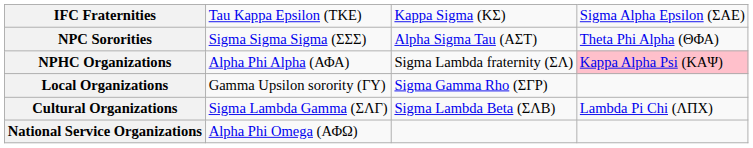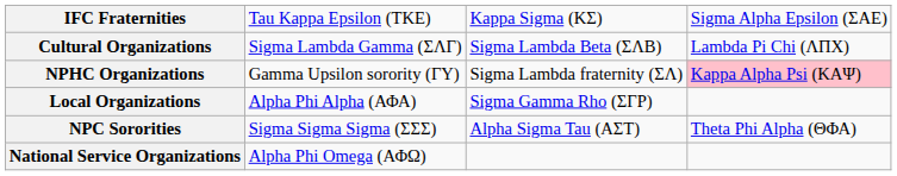rows swapped: NPC Sororities <-> Cultural Organizations
NPHC Organizations | column 2: Alpha Phi Alpha (ΑΦΑ) -> Gamma Upsilon sorority (ΓΥ)
Local Organizations | column 2: Gamma Upsilon sorority (ΓΥ) -> Alpha Phi Alpha (ΑΦΑ)
